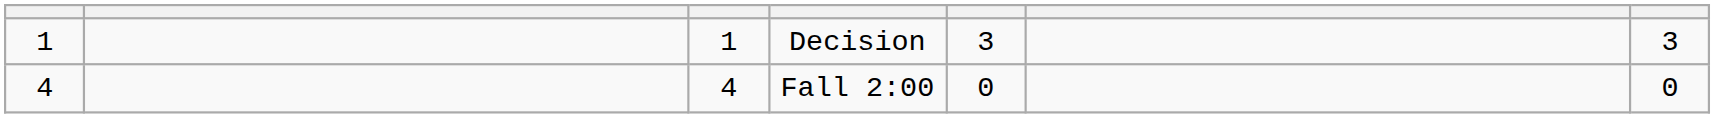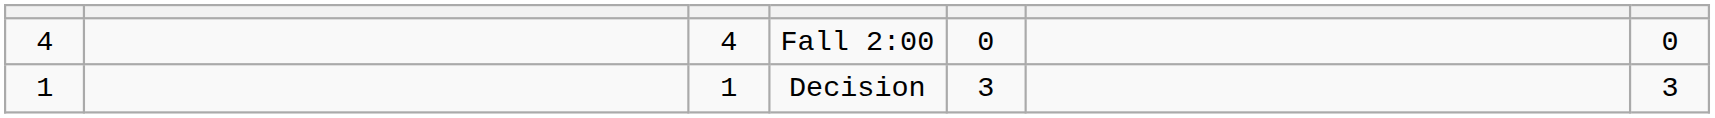rows swapped: Fall 2:00 <-> Decision
